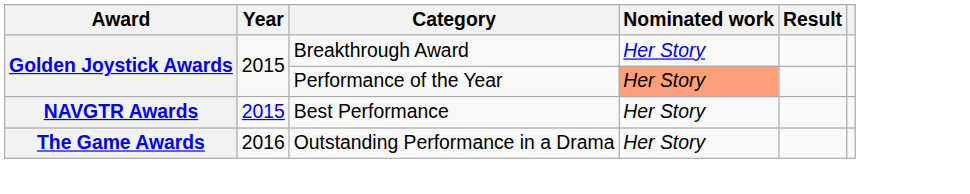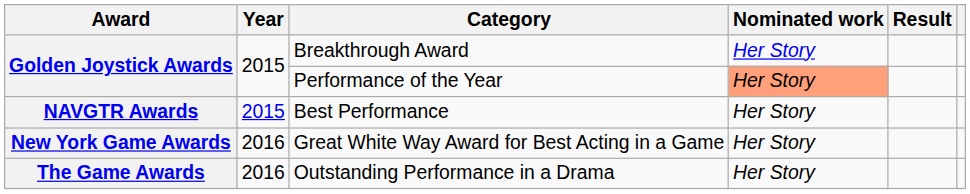+ row: New York Game Awards | 2016 | Great White Way Award for Best Acting in a Game | Her Story
